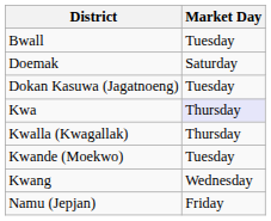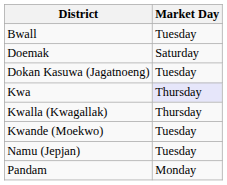- row: Kwang | Wednesday
Namu (Jepjan) | Market Day: Friday -> Tuesday
+ row: Pandam | Monday
